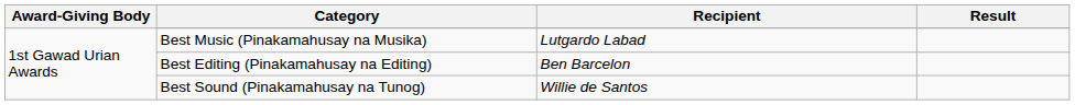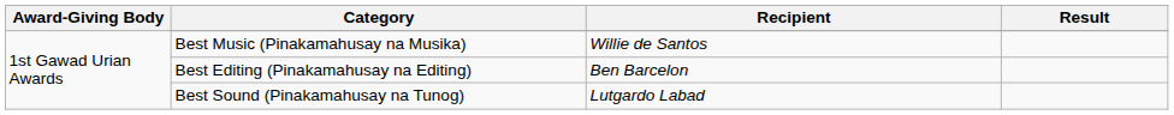Best Music (Pinakamahusay na Musika) | Recipient: Lutgardo Labad -> Willie de Santos
Best Sound (Pinakamahusay na Tunog) | Recipient: Willie de Santos -> Lutgardo Labad
